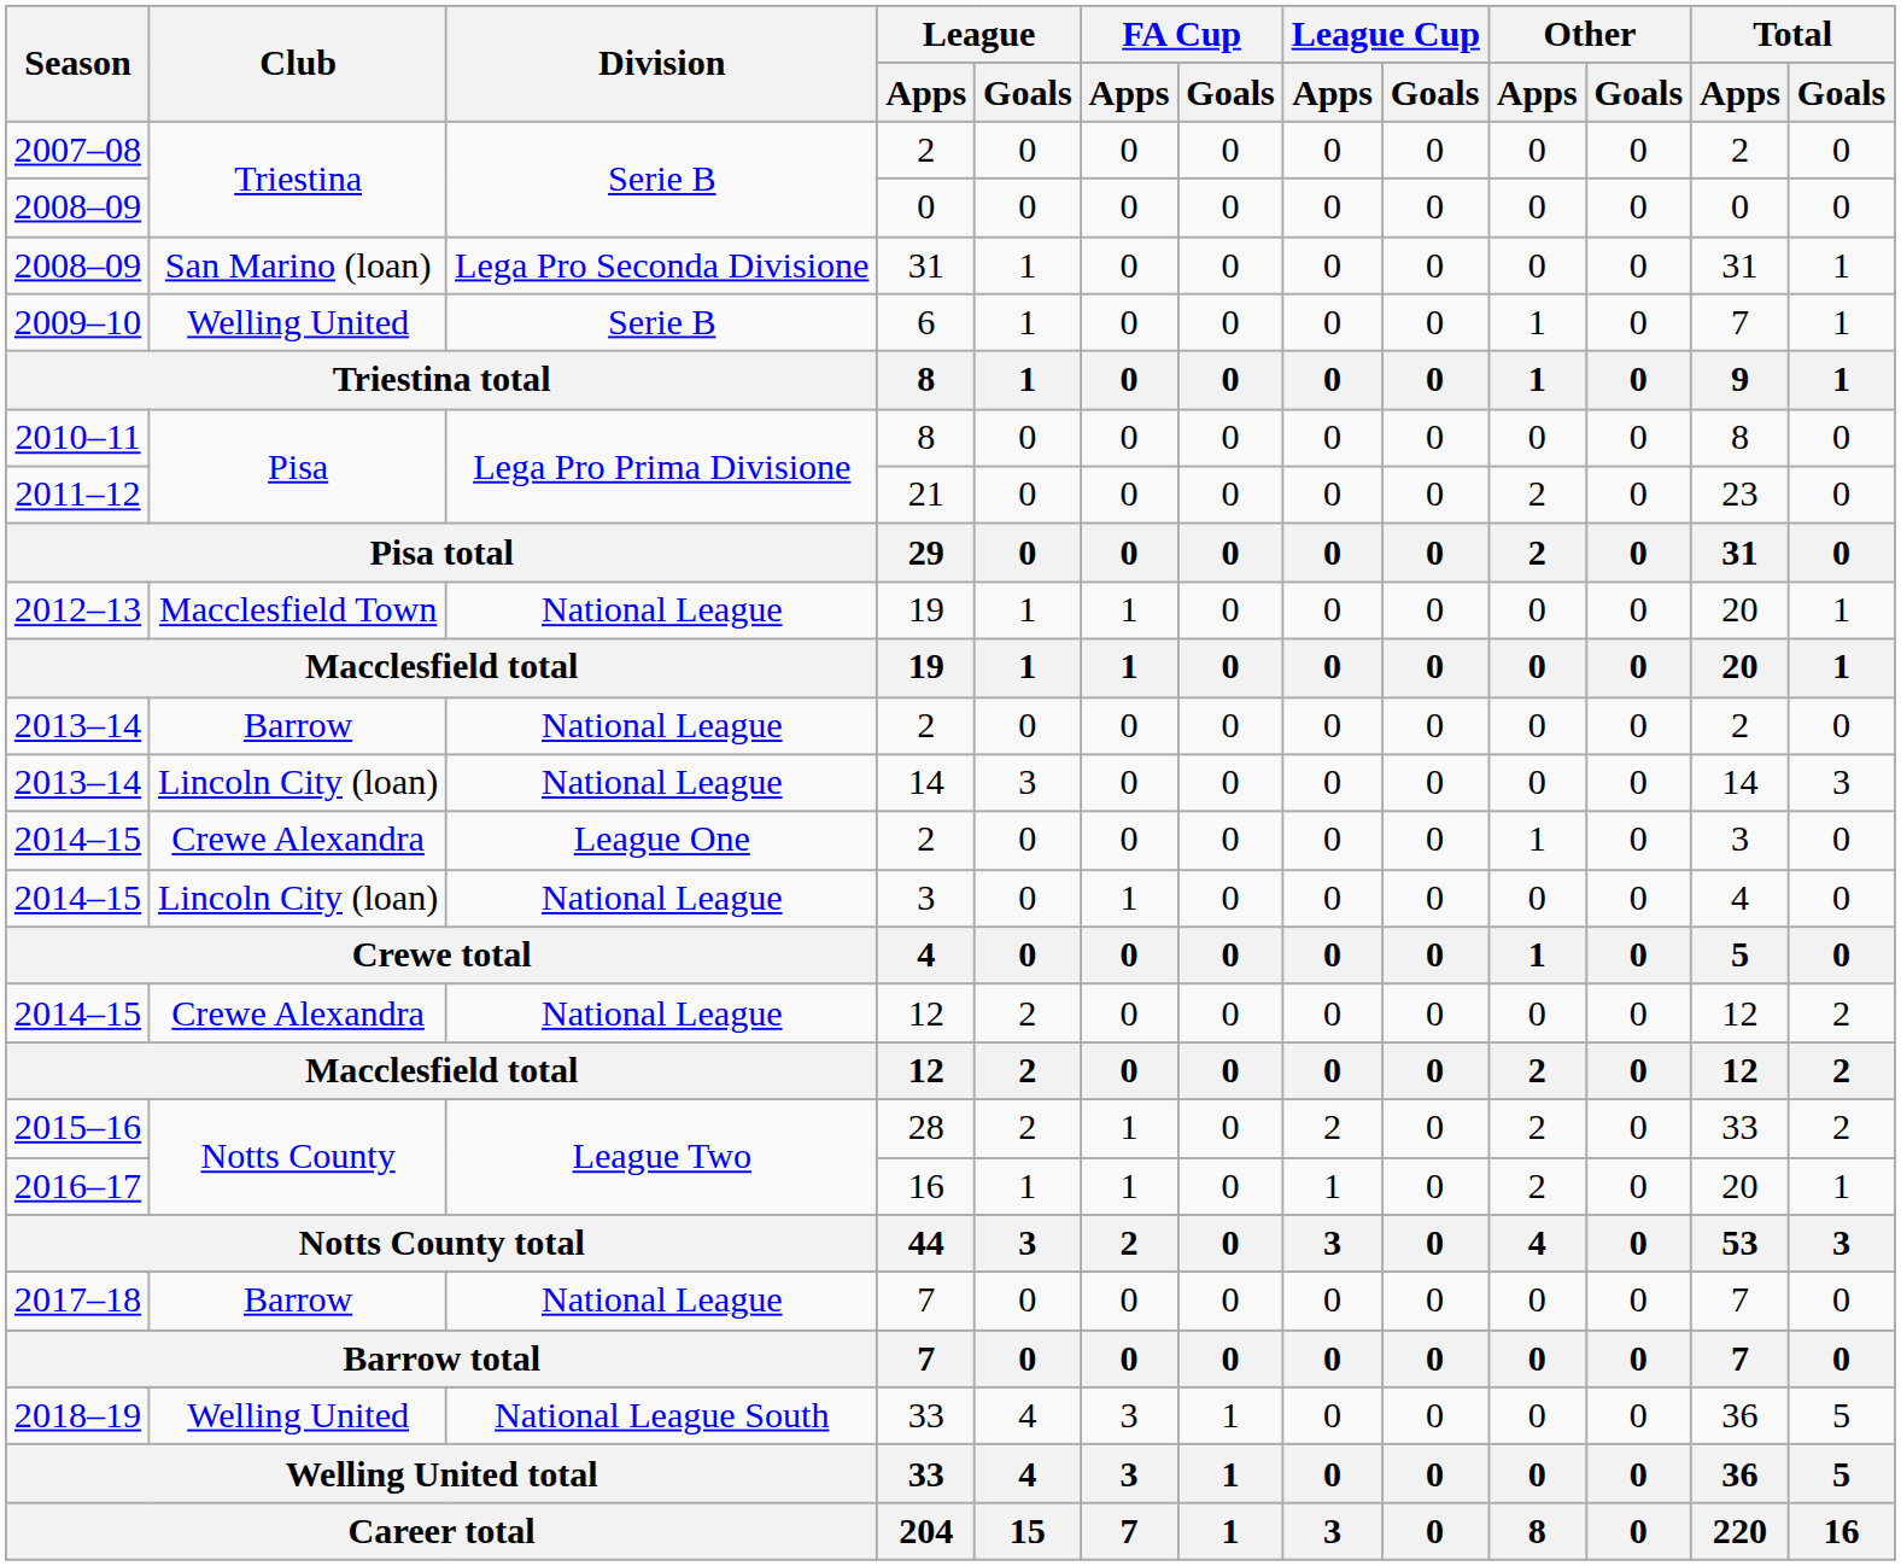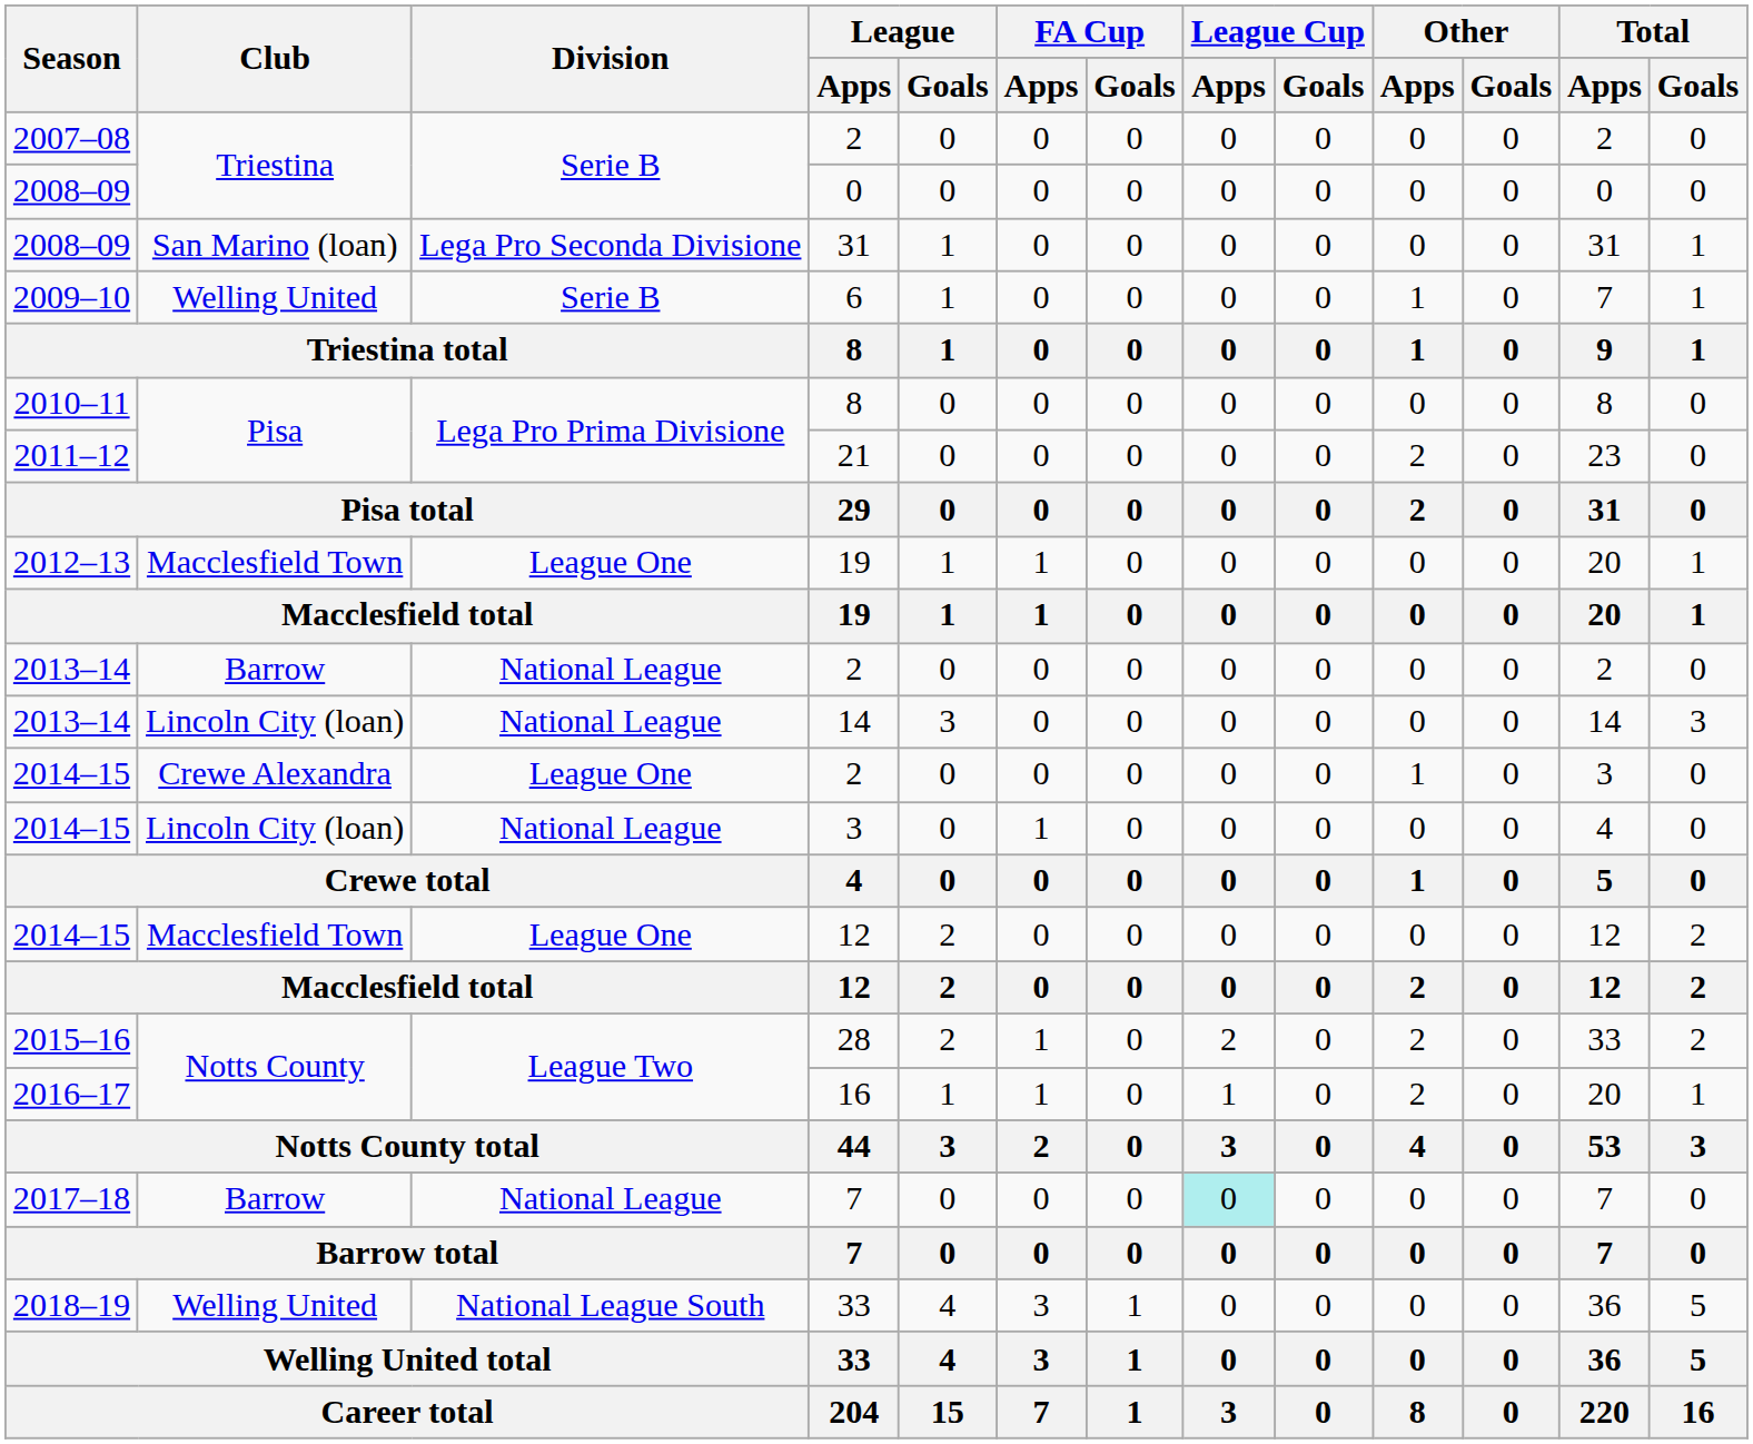2012–13 / 19 | Division: National League -> League One
2014–15 / 12 | Club: Crewe Alexandra -> Macclesfield Town
2014–15 / 12 | Division: National League -> League One
2017–18 / 7 | League Cup / Apps: no background -> paleturquoise background
